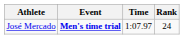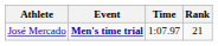José Mercado | Rank: 24 -> 21
